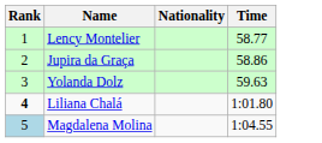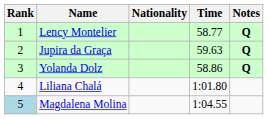+ column: Notes | Q | Q | Q
Jupira da Graça | Time: 58.86 -> 59.63
Yolanda Dolz | Time: 59.63 -> 58.86
Liliana Chalá | Rank: bold -> normal
